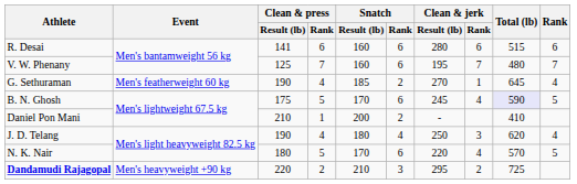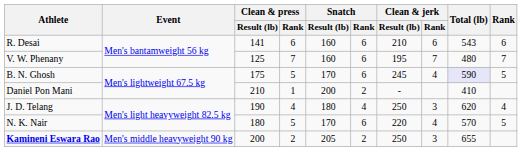R. Desai | Clean & jerk / Result (lb): 280 -> 210
R. Desai | Total (lb): 515 -> 543
- row: G. Sethuraman | Men's featherweight 60 kg | 190 | 4 | 185 | 2 | 270 | 1 | 645 | 4
+ row: Kamineni Eswara Rao | Men's middle heavyweight 90 kg | 200 | 2 | 205 | 2 | 250 | 3 | 655
- row: Dandamudi Rajagopal | Men's heavyweight +90 kg | 220 | 2 | 210 | 3 | 295 | 2 | 725
